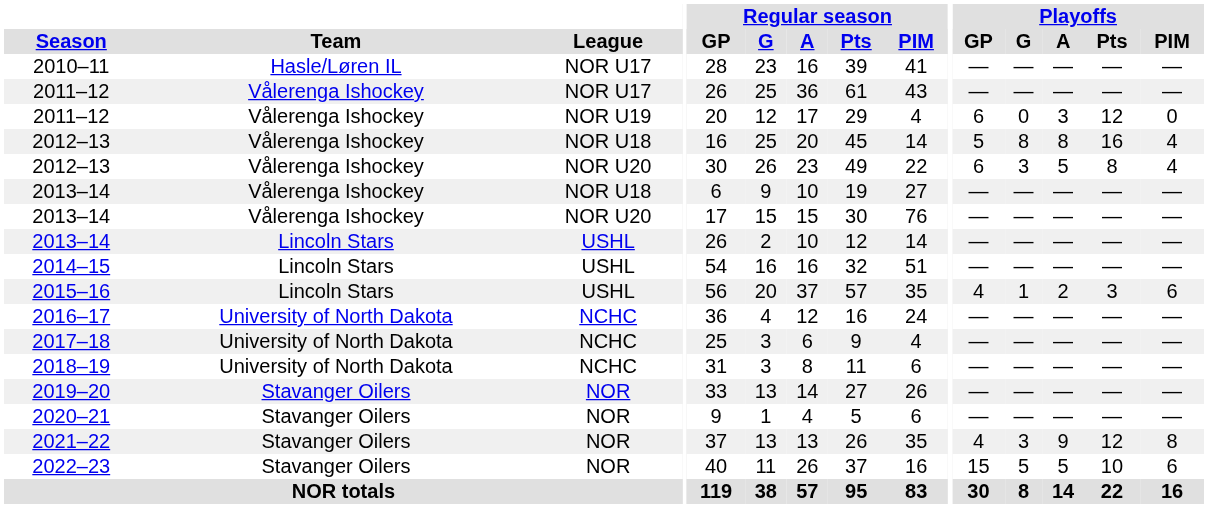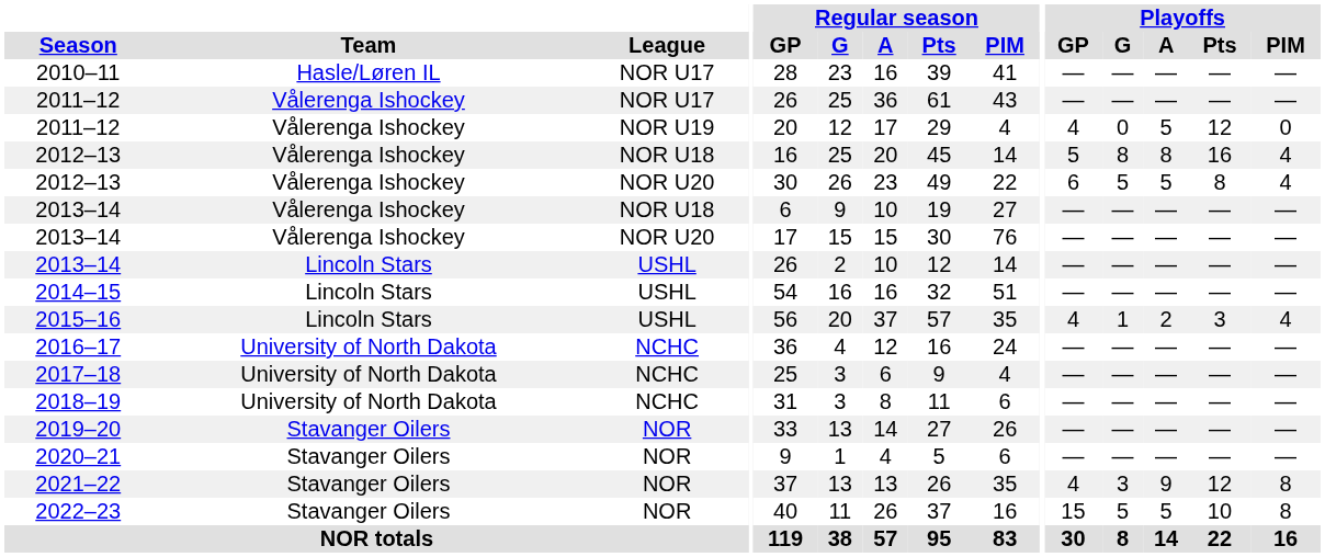2011–12 / NOR U19 | Playoffs / GP: 6 -> 4
2011–12 / NOR U19 | Playoffs / A: 3 -> 5
2012–13 / NOR U20 | Playoffs / G: 3 -> 5
2015–16 | Playoffs / PIM: 6 -> 4
2022–23 | Playoffs / PIM: 6 -> 8
